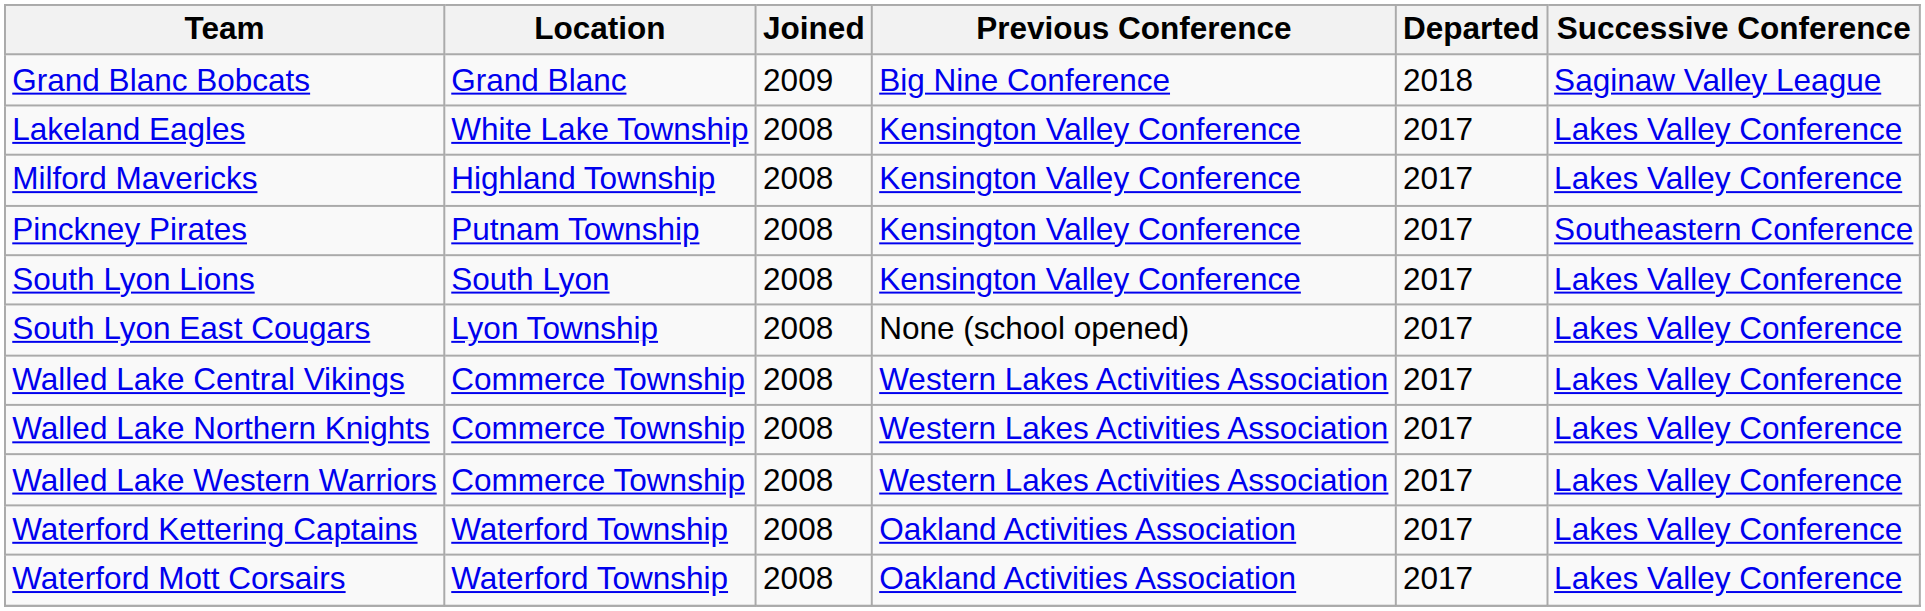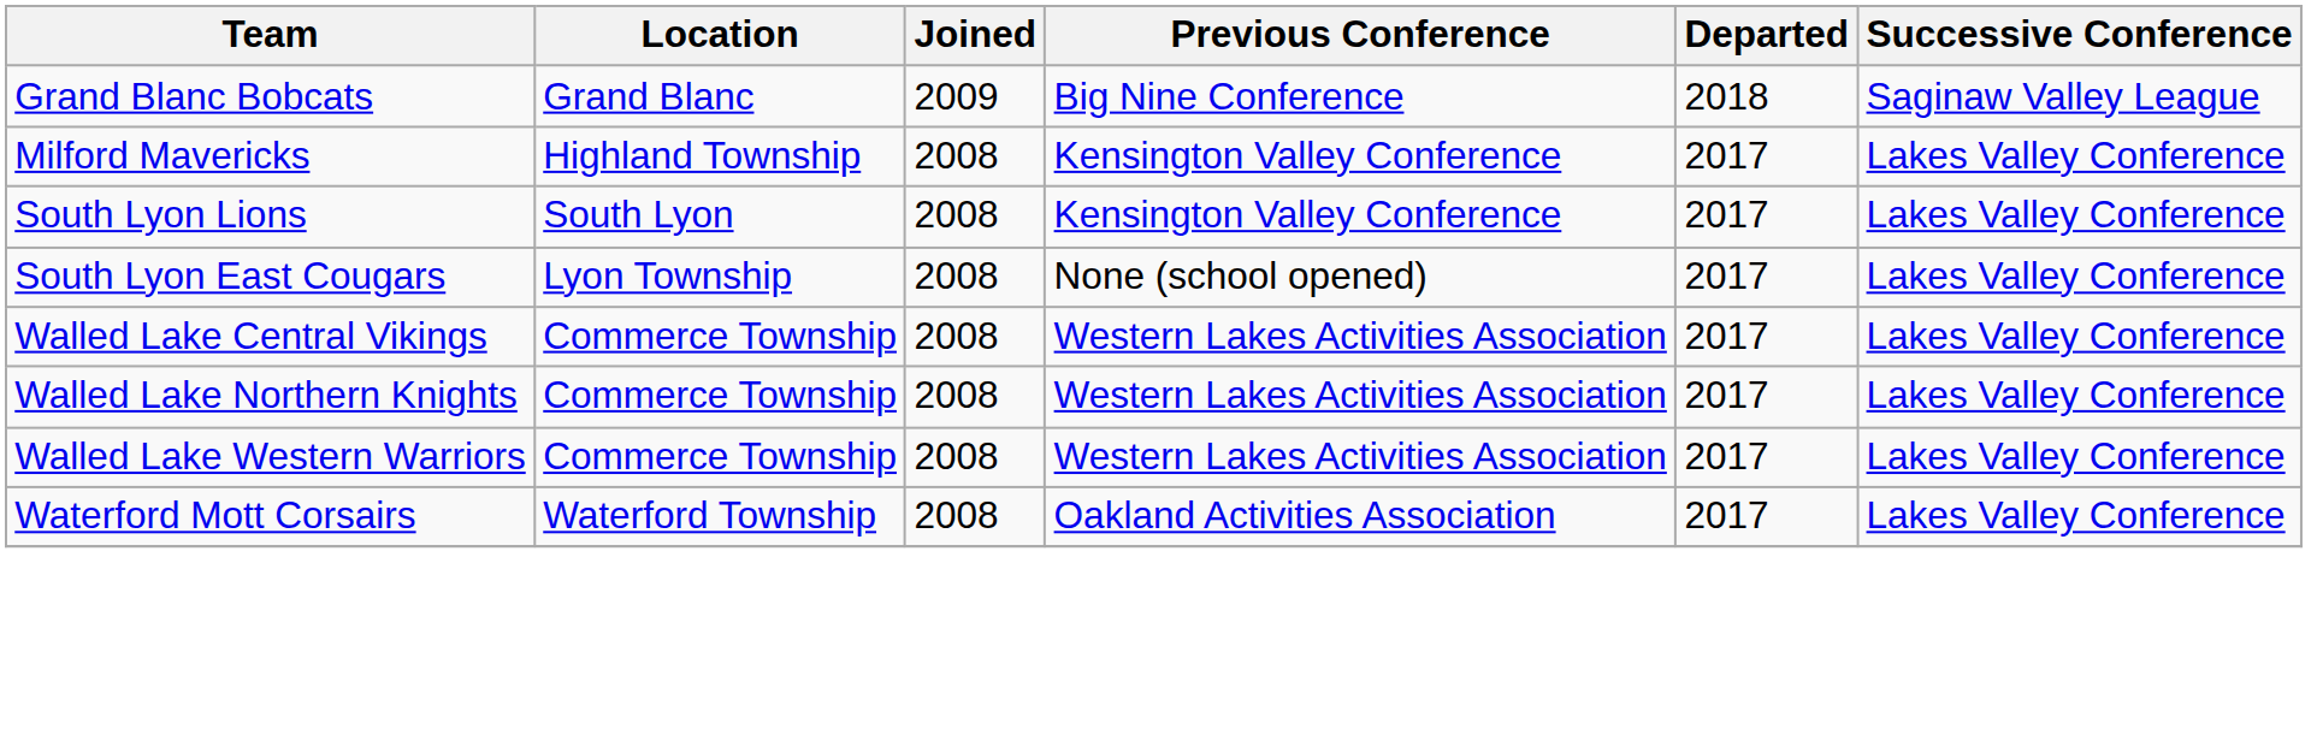- row: Lakeland Eagles | White Lake Township | 2008 | Kensington Valley Conference | 2017 | Lakes Valley Conference
- row: Pinckney Pirates | Putnam Township | 2008 | Kensington Valley Conference | 2017 | Southeastern Conference
- row: Waterford Kettering Captains | Waterford Township | 2008 | Oakland Activities Association | 2017 | Lakes Valley Conference
